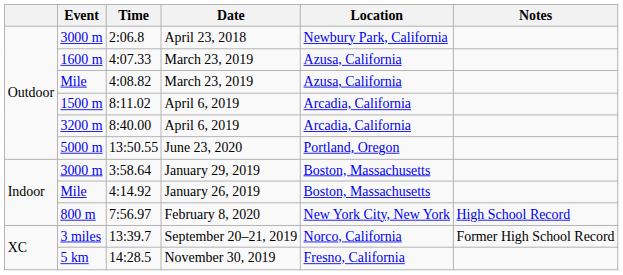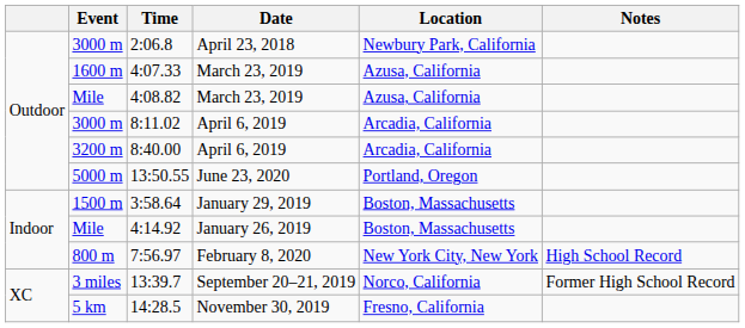8:11.02 | Event: 1500 m -> 3000 m
3:58.64 | Event: 3000 m -> 1500 m
